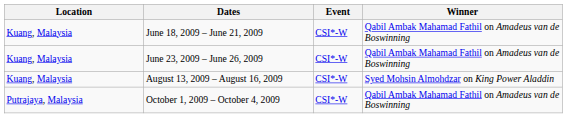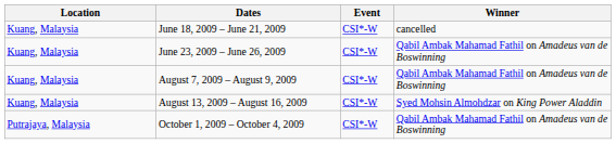June 18, 2009 – June 21, 2009 | Winner: Qabil Ambak Mahamad Fathil on Amadeus van de Boswinning -> cancelled
+ row: Kuang, Malaysia | August 7, 2009 – August 9, 2009 | CSI*-W | Qabil Ambak Mahamad Fathil on Amadeus van de Boswinning
